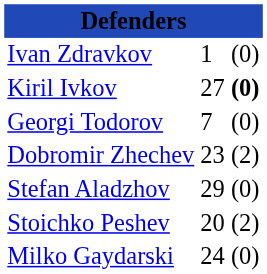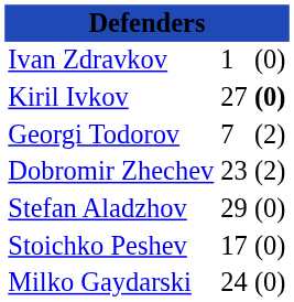Georgi Todorov | column 3: (0) -> (2)
Stoichko Peshev | column 2: 20 -> 17
Stoichko Peshev | column 3: (2) -> (0)
